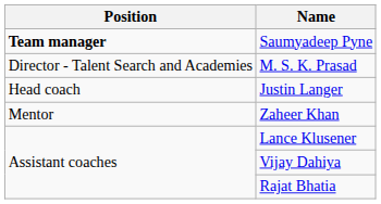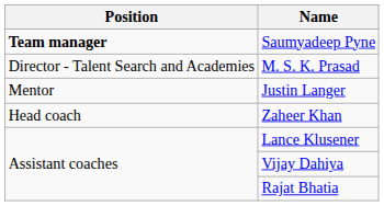Justin Langer | Position: Head coach -> Mentor
Zaheer Khan | Position: Mentor -> Head coach
